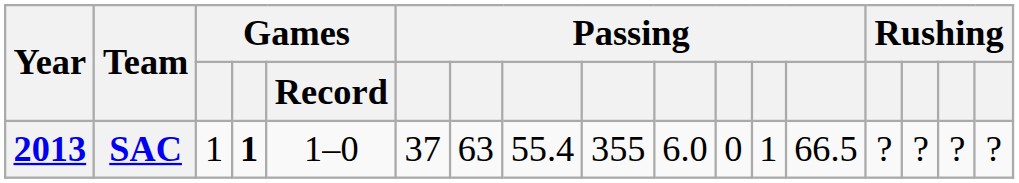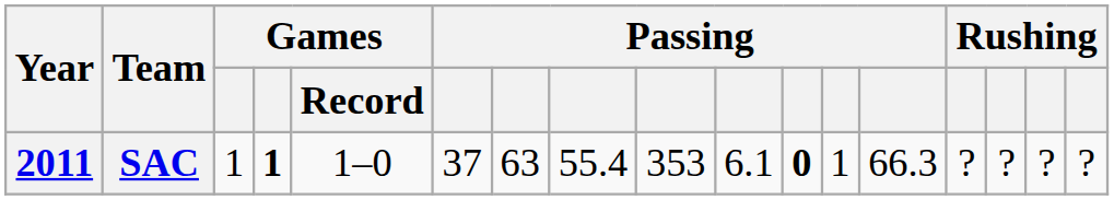SAC | Year: 2013 -> 2011
SAC | column 9: 355 -> 353
SAC | column 10: 6.0 -> 6.1
SAC | column 11: normal -> bold
SAC | column 13: 66.5 -> 66.3
